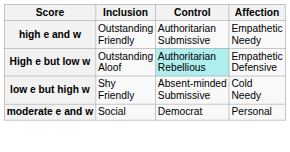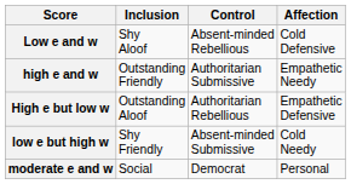+ row: Low e and w | Shy Aloof | Absent-minded Rebellious | Cold Defensive
High e but low w | Control: paleturquoise background -> no background
